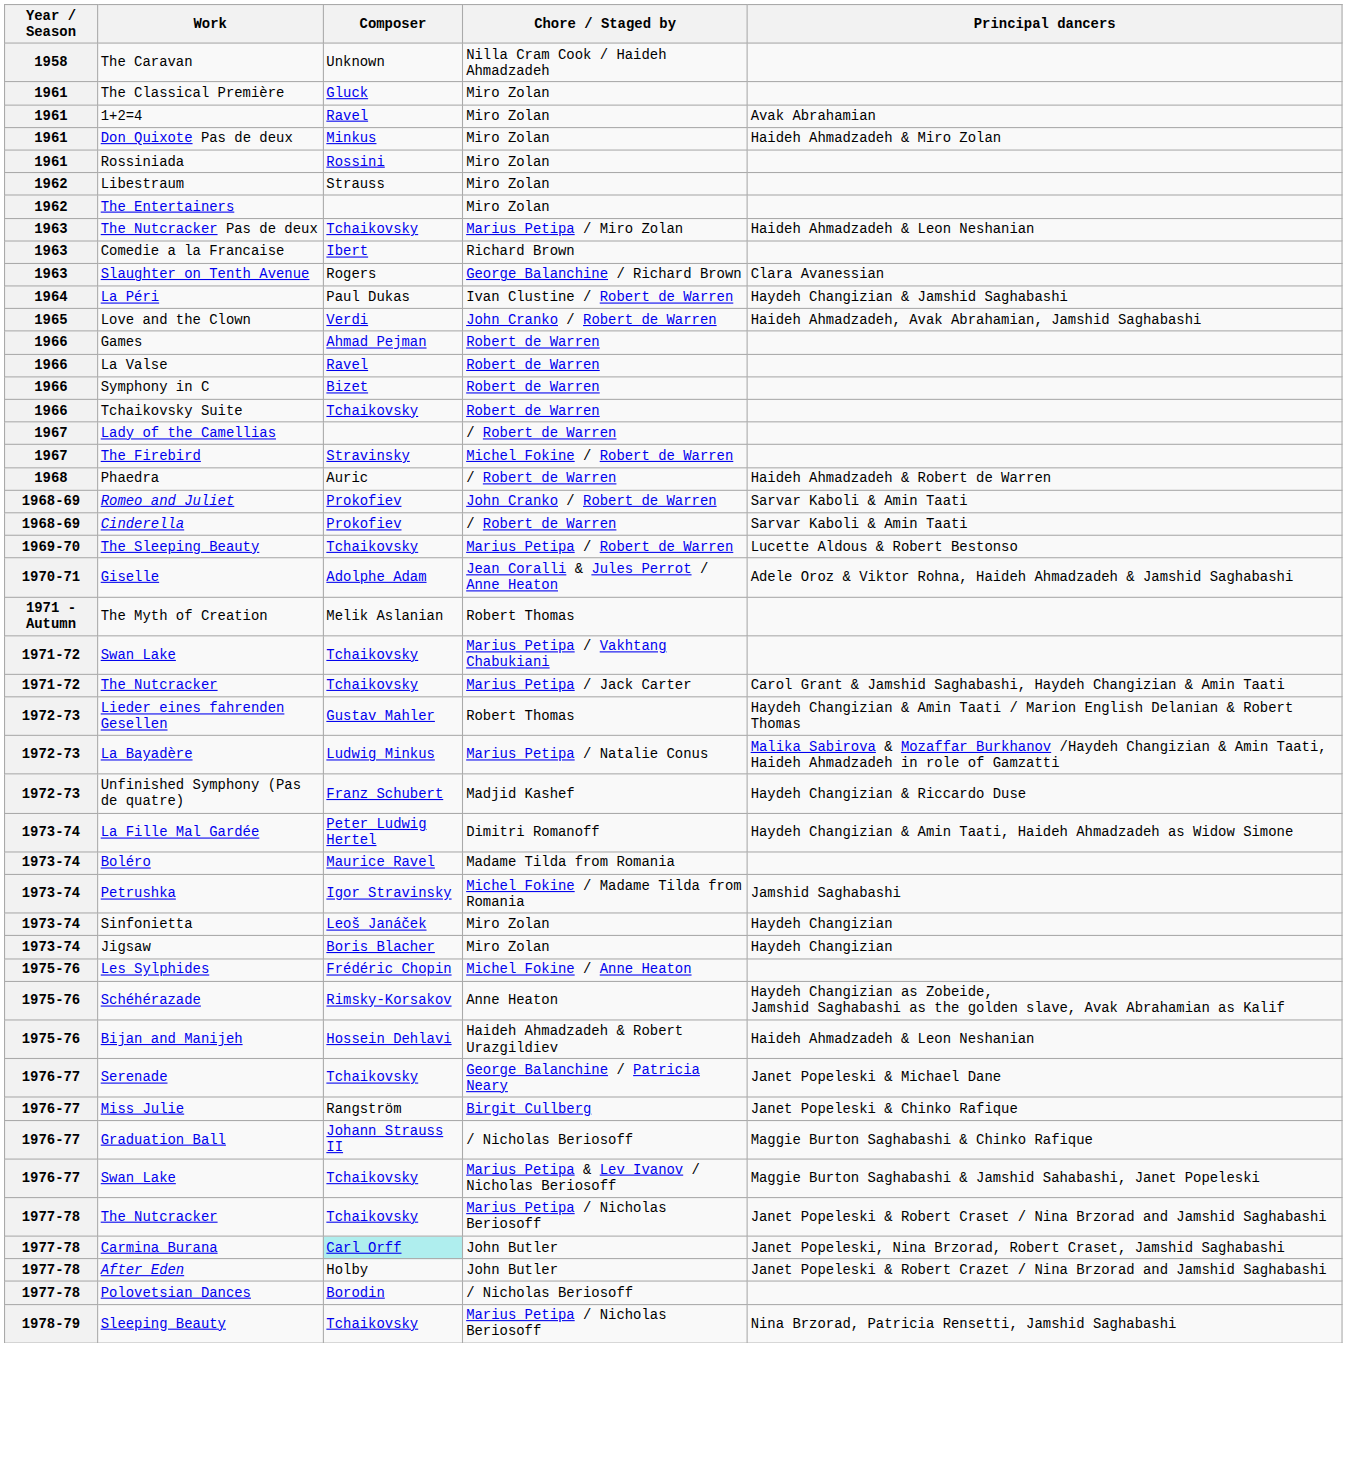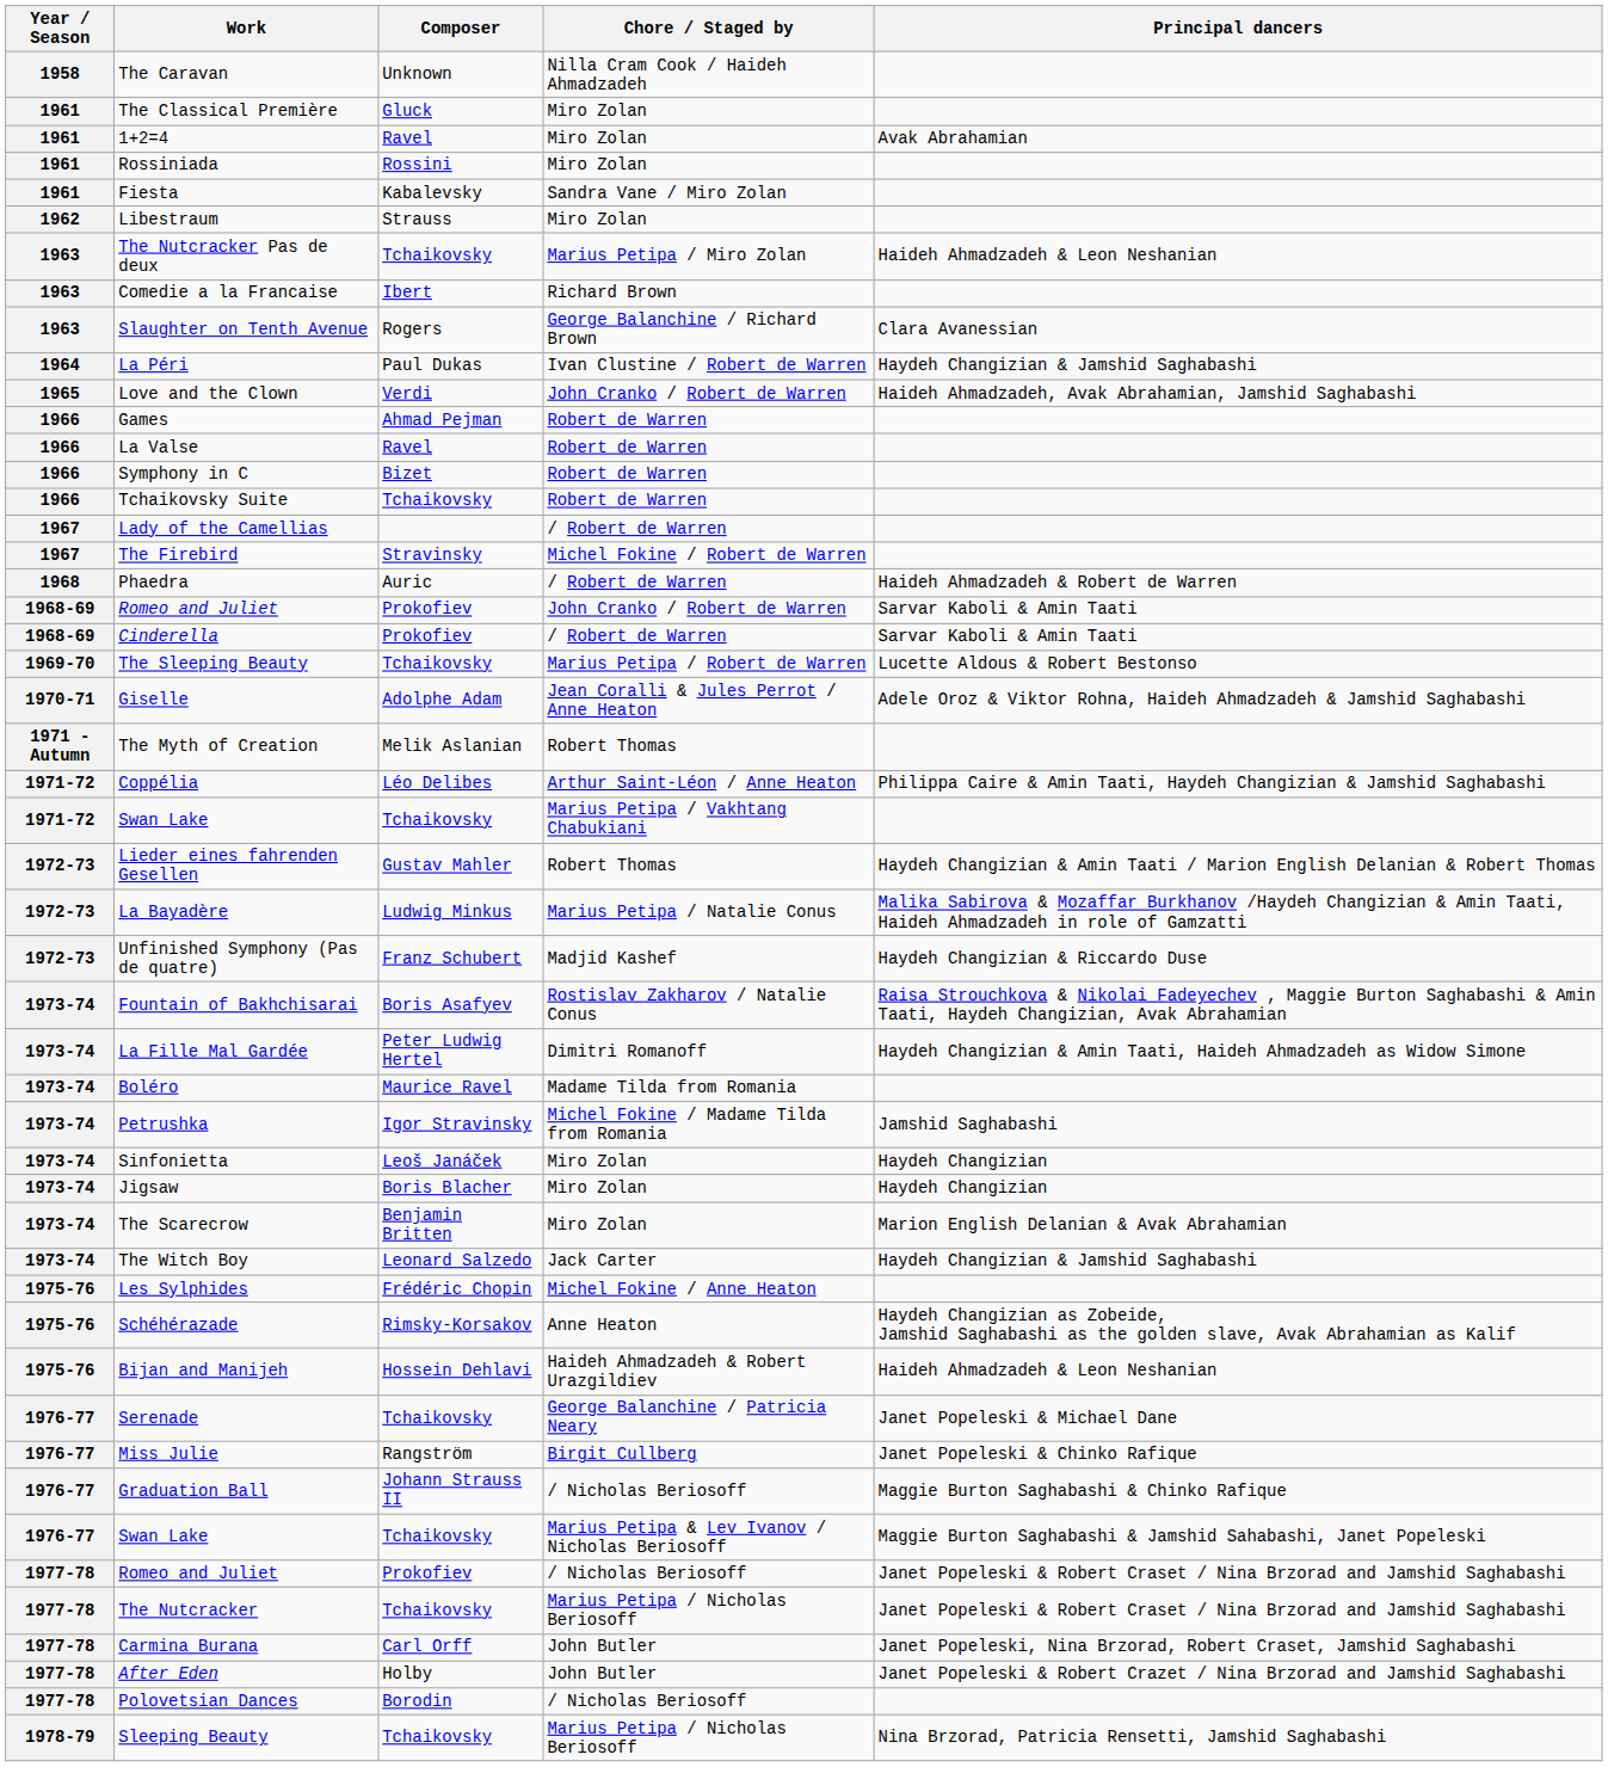- row: 1961 | Don Quixote Pas de deux | Minkus | Miro Zolan | Haideh Ahmadzadeh & Miro Zolan
+ row: 1961 | Fiesta | Kabalevsky | Sandra Vane / Miro Zolan
- row: 1962 | The Entertainers | Miro Zolan
+ row: 1971-72 | Coppélia | Léo Delibes | Arthur Saint-Léon / Anne Heaton | Philippa Caire & Amin Taati, Haydeh Changizian & Jamshid Saghabashi
- row: 1971-72 | The Nutcracker | Tchaikovsky | Marius Petipa / Jack Carter | Carol Grant & Jamshid Saghabashi, Haydeh Changizian & Amin Taati
+ row: 1973-74 | Fountain of Bakhchisarai | Boris Asafyev | Rostislav Zakharov / Natalie Conus | Raisa Strouchkova & Nikolai Fadeyechev , Maggie Burton Saghabashi & Amin Taati, Haydeh Changizian, Avak Abrahamian
+ row: 1973-74 | The Scarecrow | Benjamin Britten | Miro Zolan | Marion English Delanian & Avak Abrahamian
+ row: 1973-74 | The Witch Boy | Leonard Salzedo | Jack Carter | Haydeh Changizian & Jamshid Saghabashi
+ row: 1977-78 | Romeo and Juliet | Prokofiev | / Nicholas Beriosoff | Janet Popeleski & Robert Craset / Nina Brzorad and Jamshid Saghabashi
Carmina Burana | Composer: paleturquoise background -> no background
